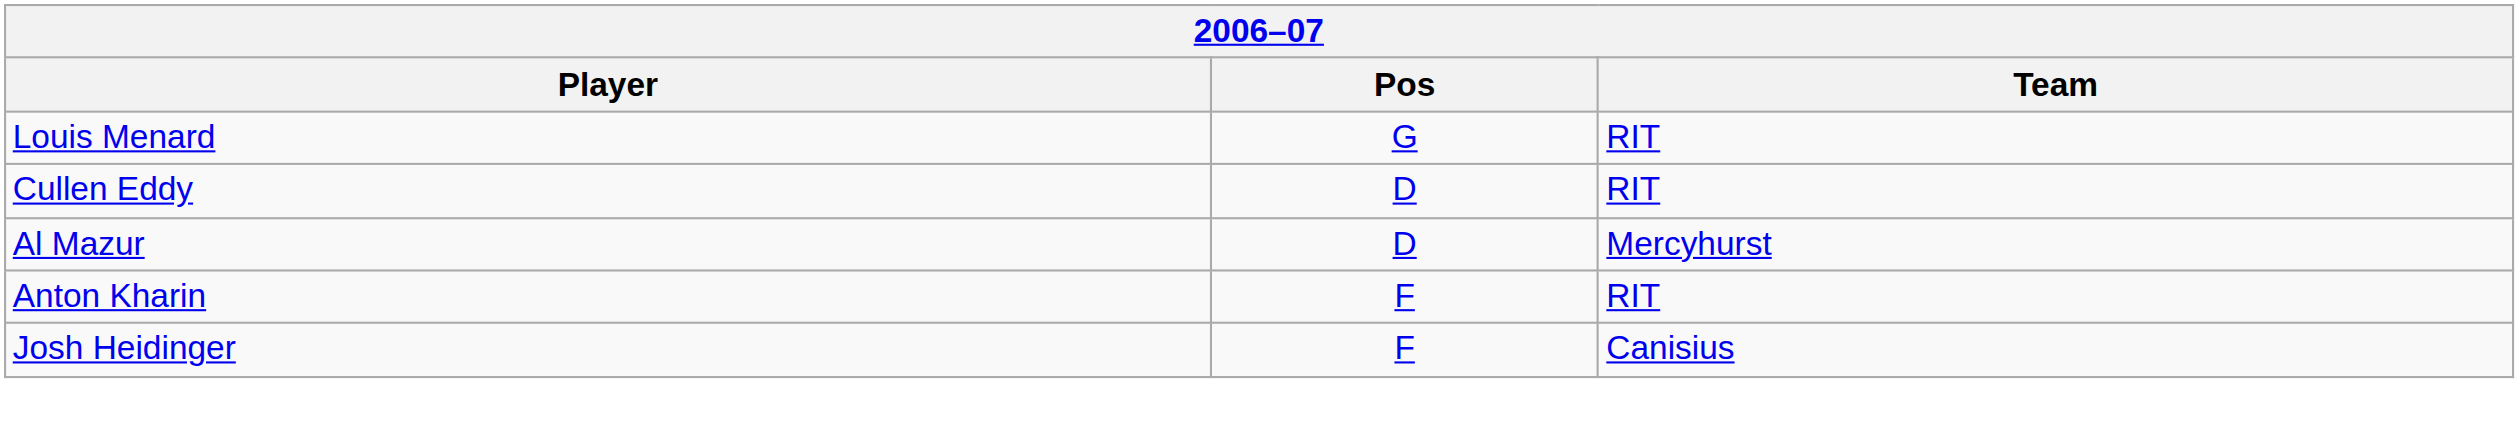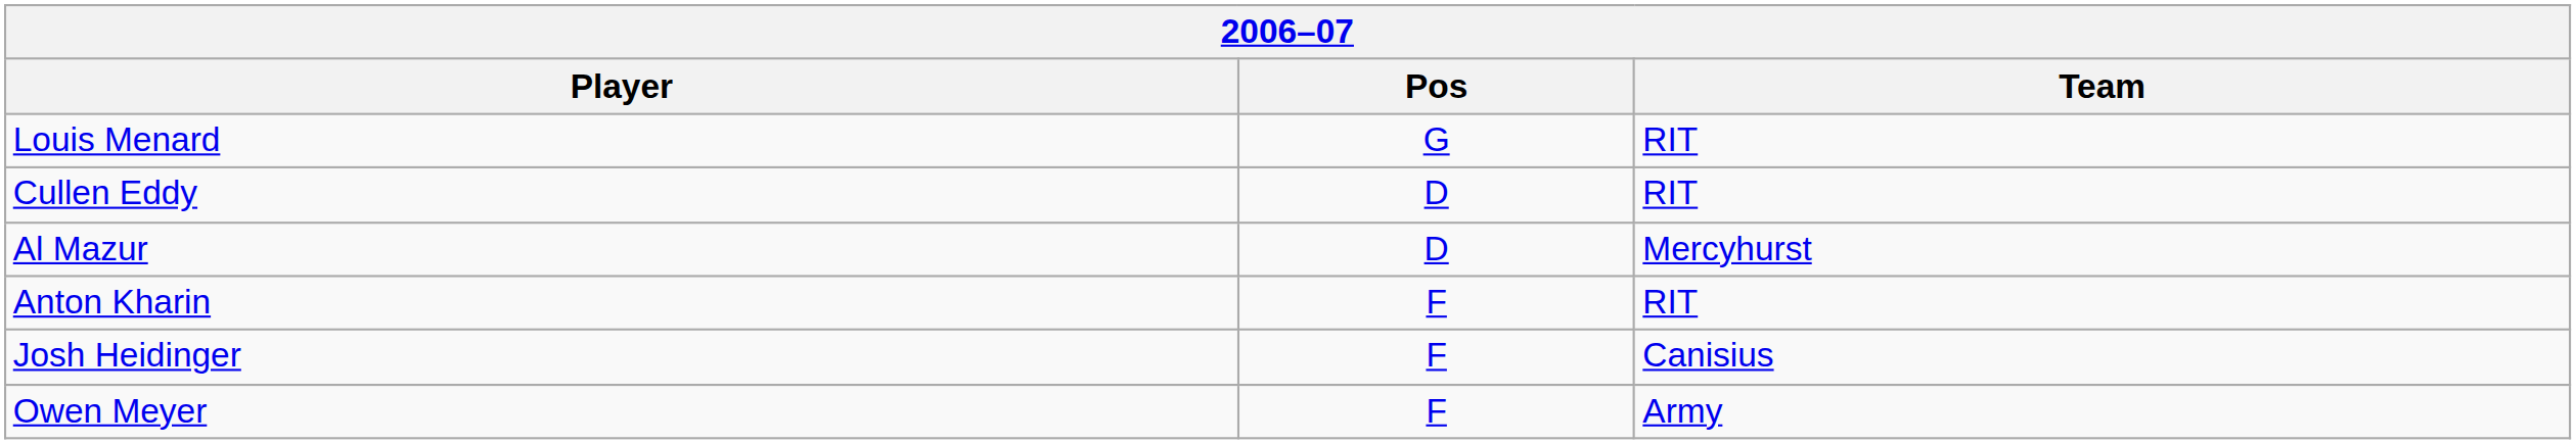+ row: Owen Meyer | F | Army
